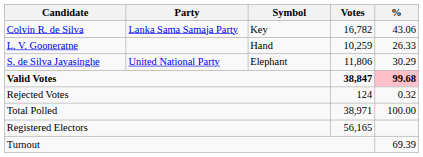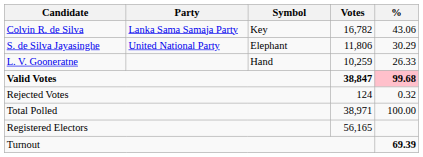rows swapped: S. de Silva Jayasinghe <-> L. V. Gooneratne
Turnout | %: normal -> bold
